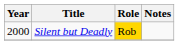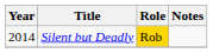Silent but Deadly | Year: 2000 -> 2014
